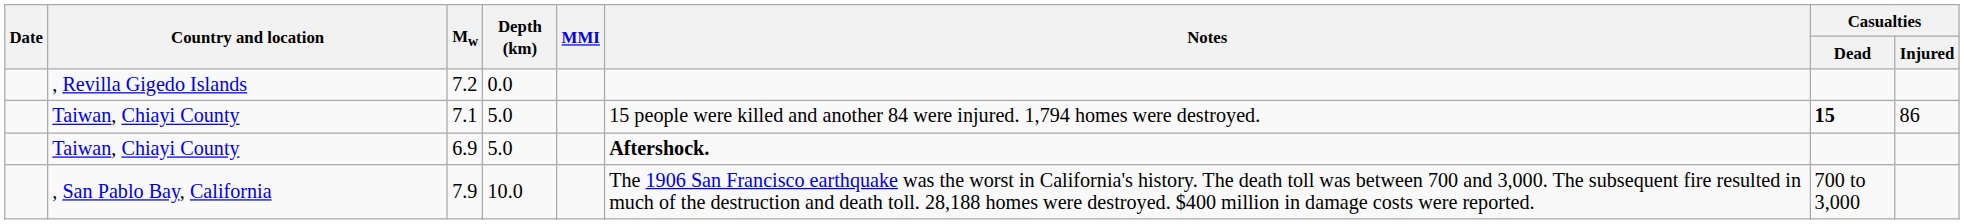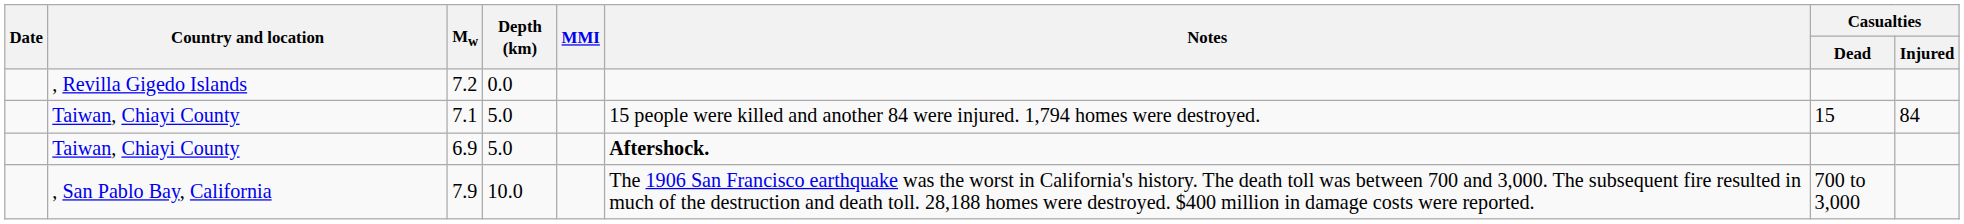7.1 | Casualties / Dead: bold -> normal
7.1 | Casualties / Injured: 86 -> 84
